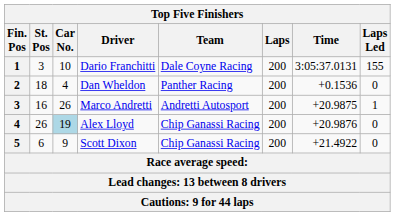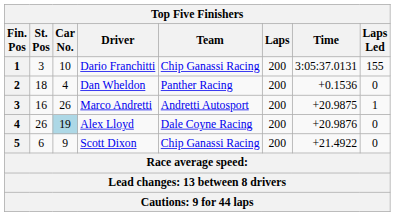Dario Franchitti | Team: Dale Coyne Racing -> Chip Ganassi Racing
Alex Lloyd | Team: Chip Ganassi Racing -> Dale Coyne Racing
